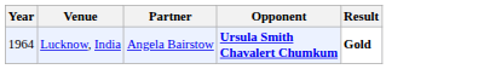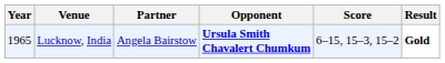+ column: Score | 6–15, 15–3, 15–2
Lucknow, India | Year: 1964 -> 1965
